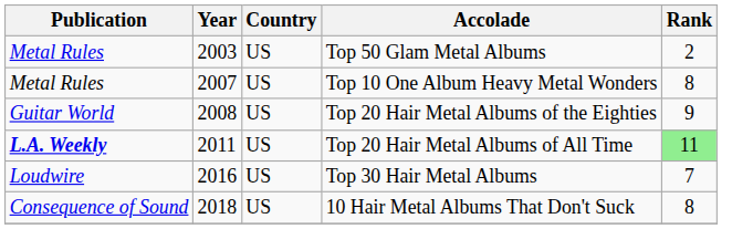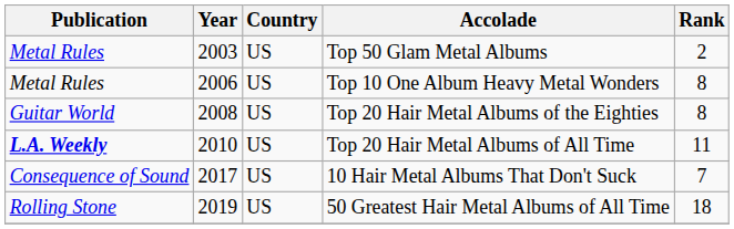Top 10 One Album Heavy Metal Wonders | Year: 2007 -> 2006
Top 20 Hair Metal Albums of the Eighties | Rank: 9 -> 8
Top 20 Hair Metal Albums of All Time | Year: 2011 -> 2010
Top 20 Hair Metal Albums of All Time | Rank: lightgreen background -> no background
- row: Loudwire | 2016 | US | Top 30 Hair Metal Albums | 7
10 Hair Metal Albums That Don't Suck | Year: 2018 -> 2017
10 Hair Metal Albums That Don't Suck | Rank: 8 -> 7
+ row: Rolling Stone | 2019 | US | 50 Greatest Hair Metal Albums of All Time | 18
